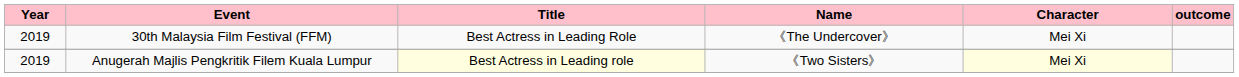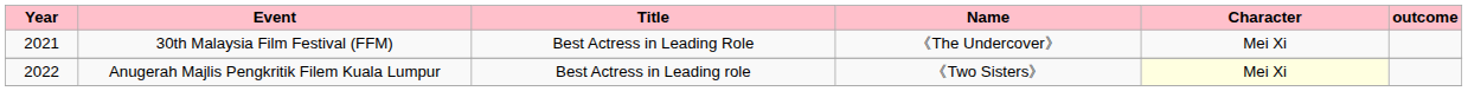30th Malaysia Film Festival (FFM) | Year: 2019 -> 2021
Anugerah Majlis Pengkritik Filem Kuala Lumpur | Year: 2019 -> 2022
Anugerah Majlis Pengkritik Filem Kuala Lumpur | Title: lightyellow background -> no background
